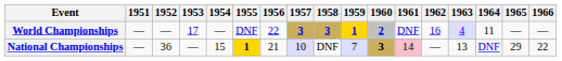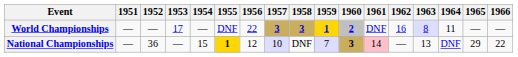World Championships | 1963: 4 -> 8
National Championships | 1956: 21 -> 12
